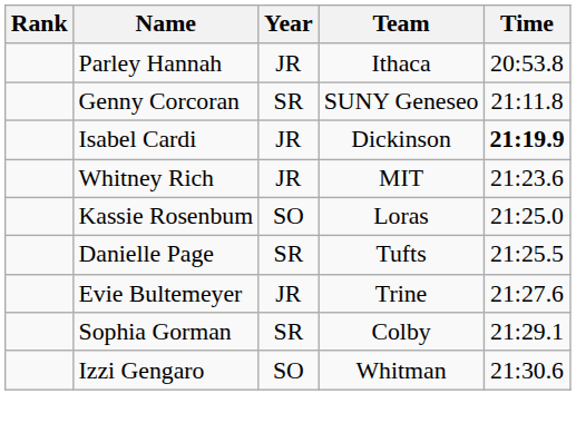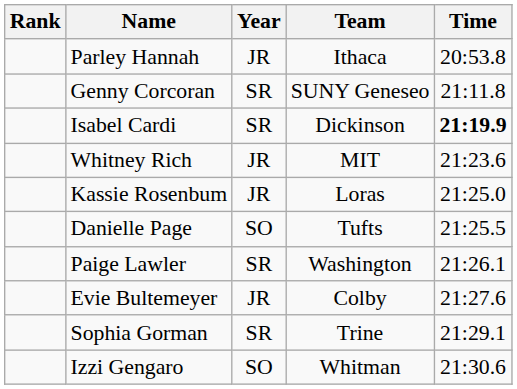Isabel Cardi | Year: JR -> SR
Kassie Rosenbum | Year: SO -> JR
Danielle Page | Year: SR -> SO
+ row: Paige Lawler | SR | Washington | 21:26.1
Evie Bultemeyer | Team: Trine -> Colby
Sophia Gorman | Team: Colby -> Trine
